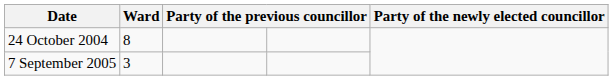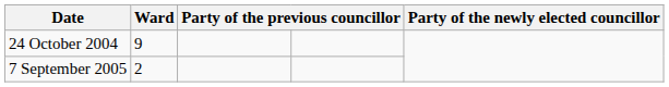24 October 2004 | Ward: 8 -> 9
7 September 2005 | Ward: 3 -> 2
